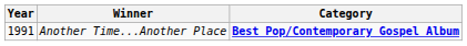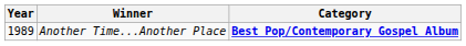Another Time...Another Place | Year: 1991 -> 1989
